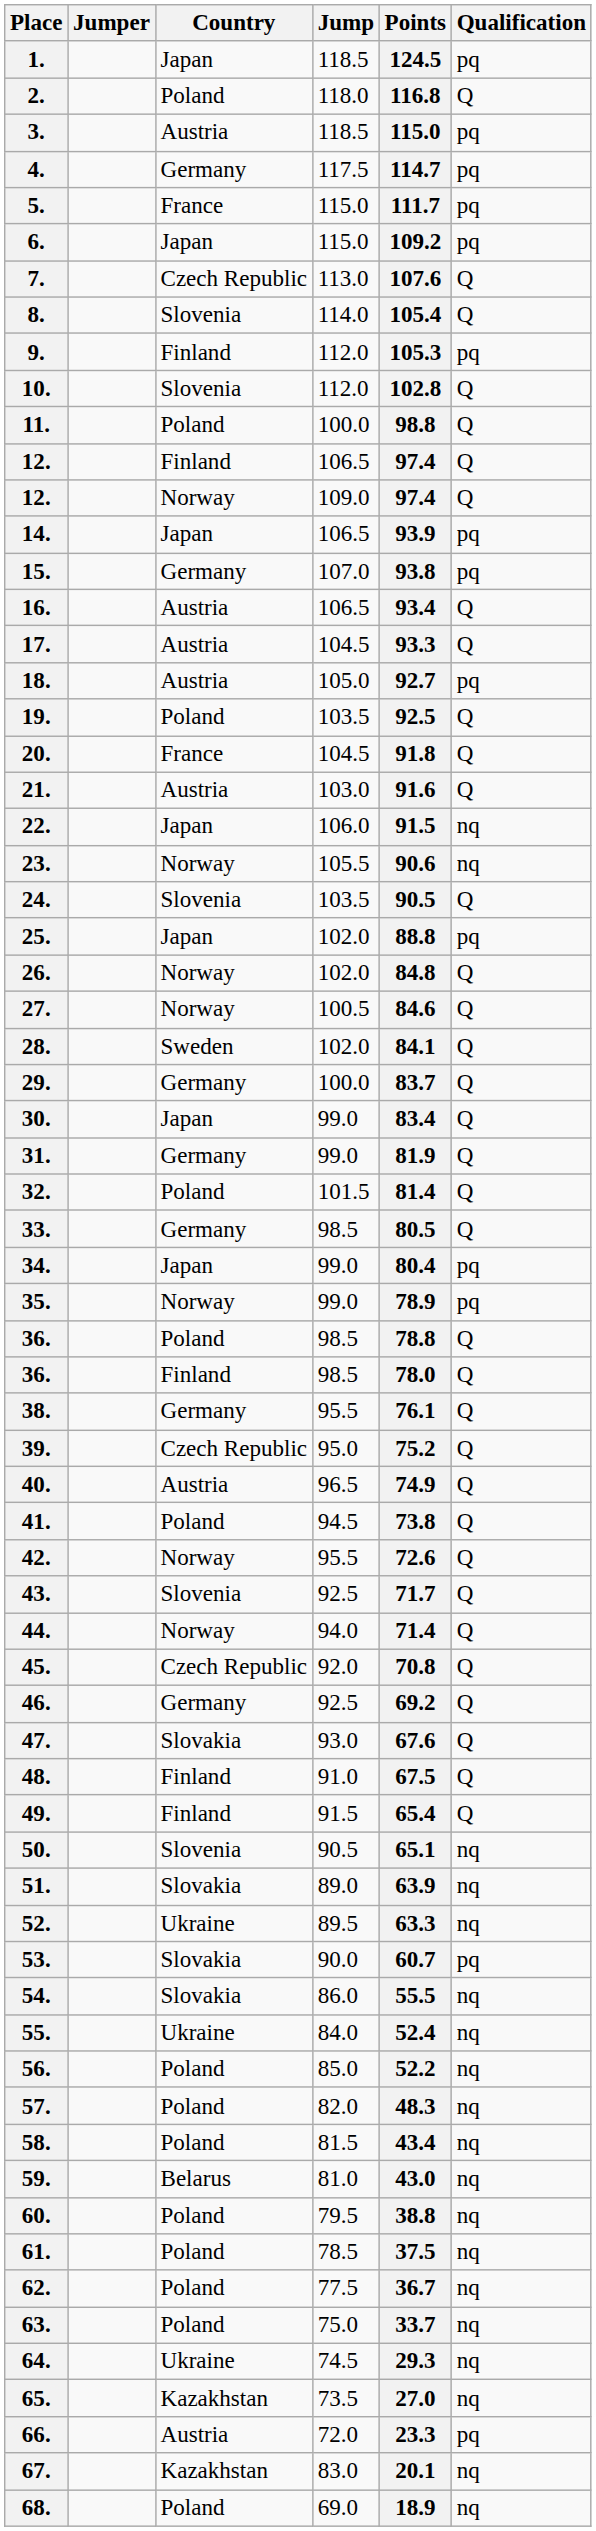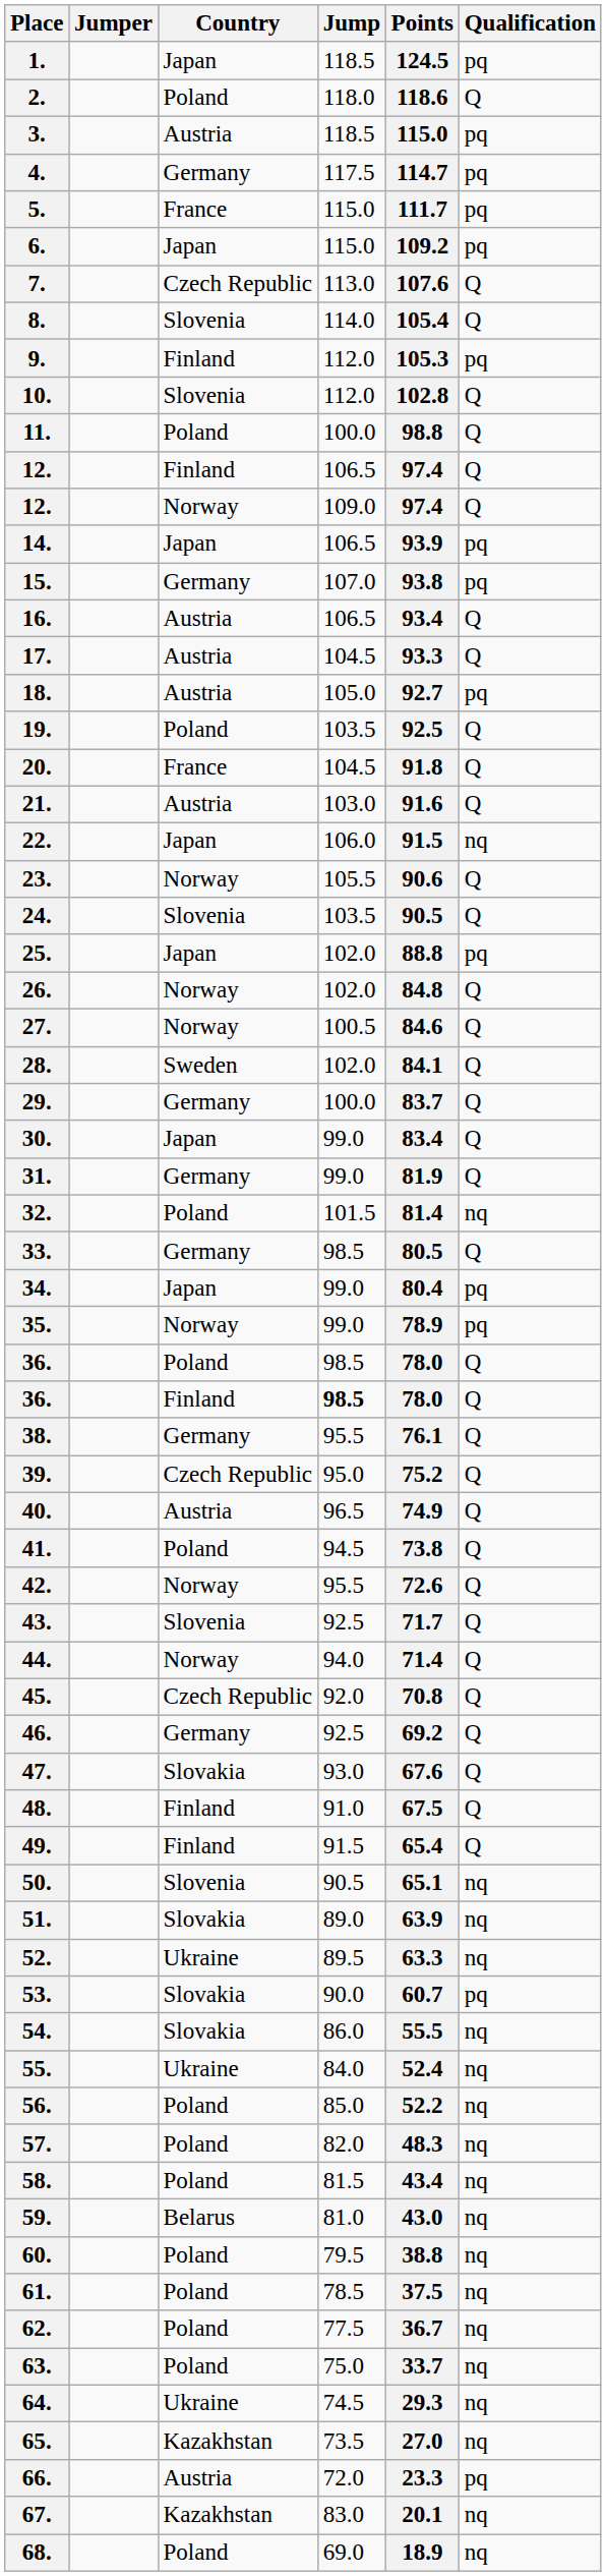2. | Points: 116.8 -> 118.6
23. | Qualification: nq -> Q
32. | Qualification: Q -> nq
36. / Poland | Points: 78.8 -> 78.0
36. / Finland | Jump: normal -> bold
